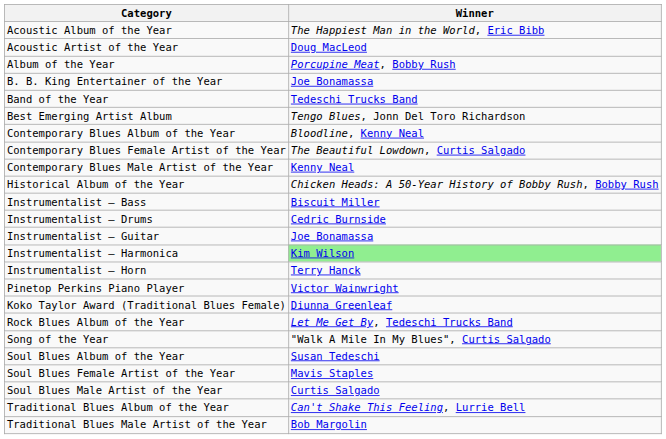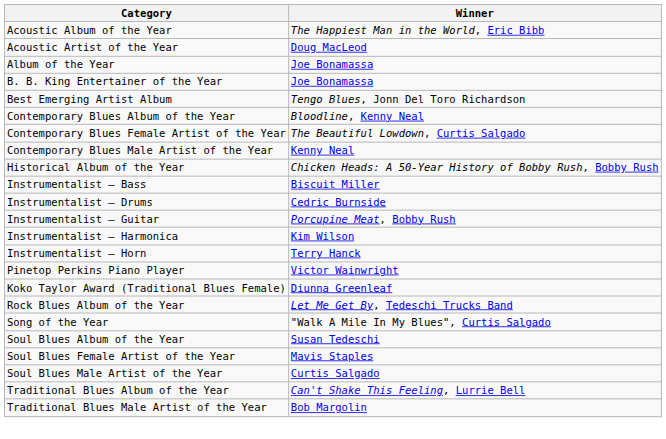Album of the Year | Winner: Porcupine Meat, Bobby Rush -> Joe Bonamassa
- row: Band of the Year | Tedeschi Trucks Band
Instrumentalist – Guitar | Winner: Joe Bonamassa -> Porcupine Meat, Bobby Rush
Instrumentalist – Harmonica | Winner: lightgreen background -> no background
